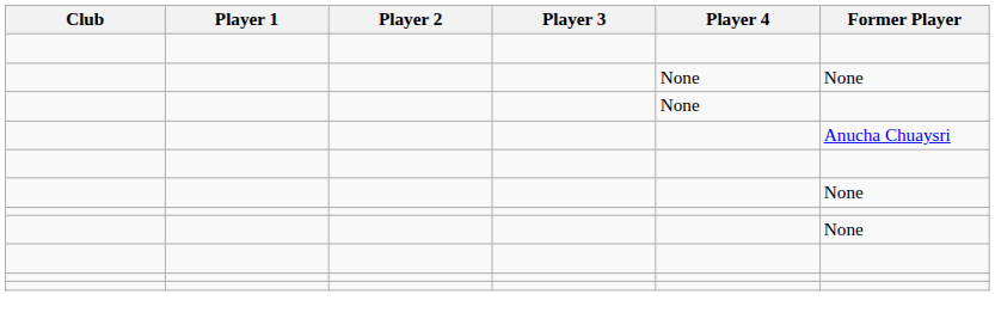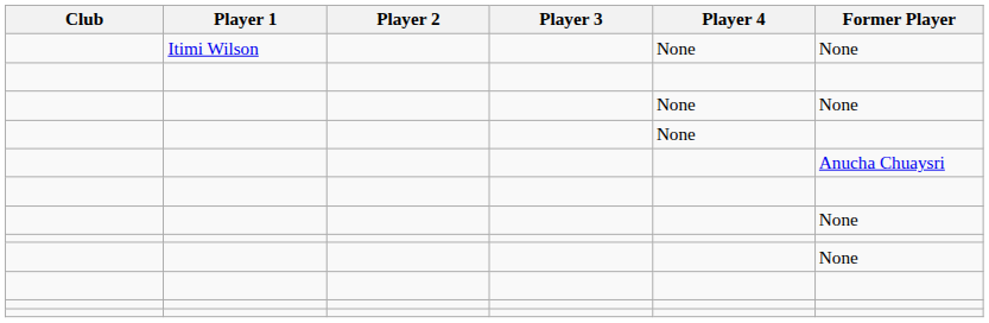+ row: Itimi Wilson | None | None
